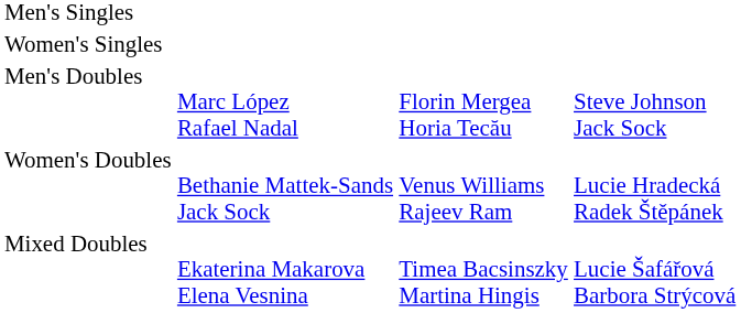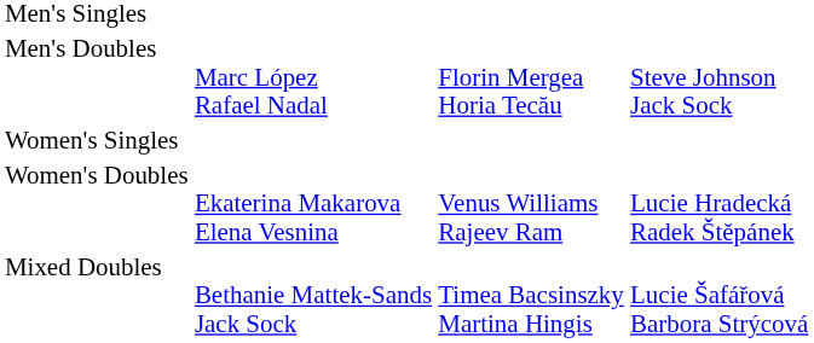rows swapped: Men's Doubles <-> Women's Singles
Women's Doubles | column 2: Bethanie Mattek-Sands Jack Sock -> Ekaterina Makarova Elena Vesnina
Mixed Doubles | column 2: Ekaterina Makarova Elena Vesnina -> Bethanie Mattek-Sands Jack Sock
